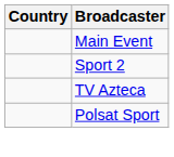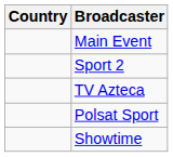+ row: Showtime
